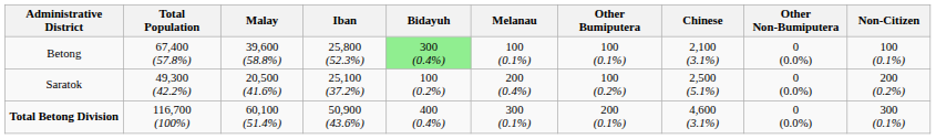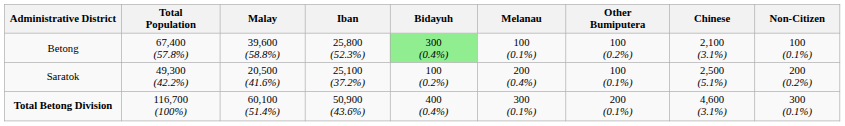- column: Other Non-Bumiputera | 0 (0.0%) | 0 (0.0%) | 0 (0.0%)
Betong | Other Bumiputera: 100 (0.1%) -> 100 (0.2%)
Saratok | Other Bumiputera: 100 (0.2%) -> 100 (0.1%)
